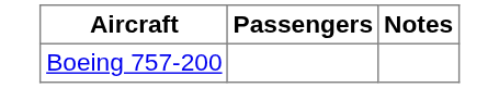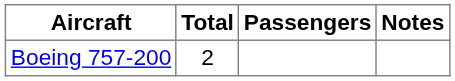+ column: Total | 2
